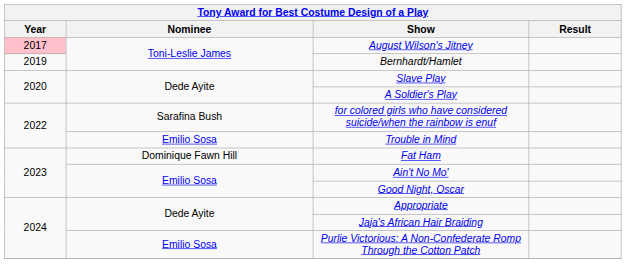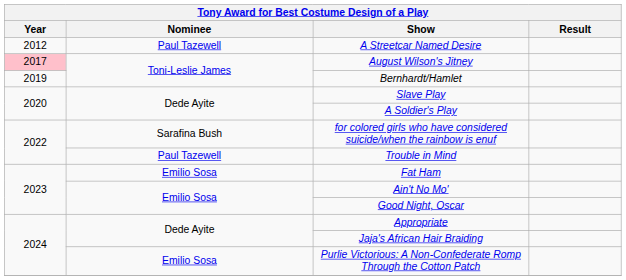+ row: 2012 | Paul Tazewell | A Streetcar Named Desire
Trouble in Mind | Nominee: Emilio Sosa -> Paul Tazewell
Fat Ham | Nominee: Dominique Fawn Hill -> Emilio Sosa
